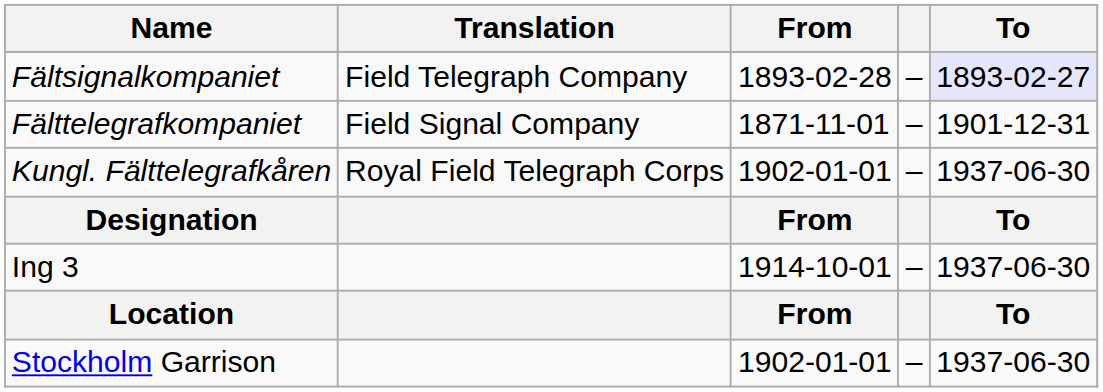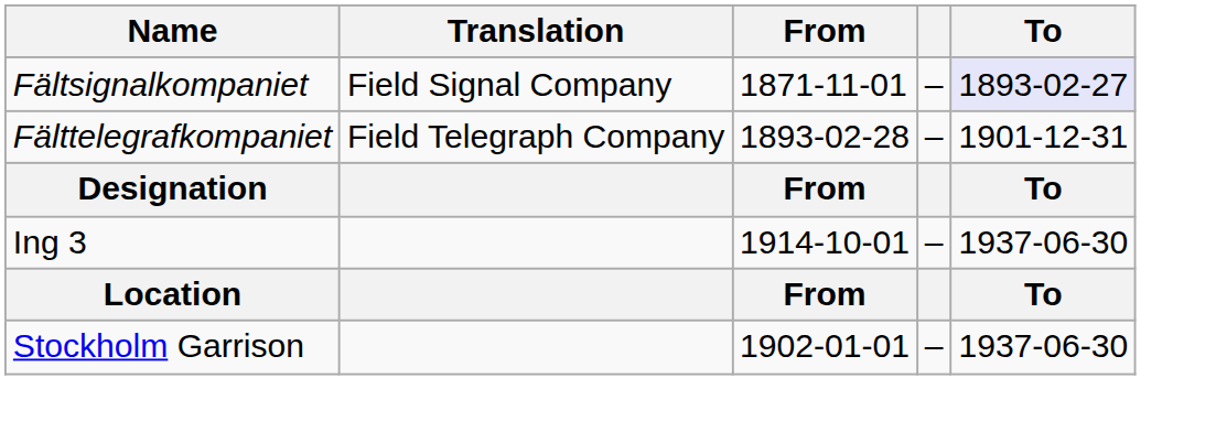Fältsignalkompaniet | Translation: Field Telegraph Company -> Field Signal Company
Fältsignalkompaniet | From: 1893-02-28 -> 1871-11-01
Fälttelegrafkompaniet | Translation: Field Signal Company -> Field Telegraph Company
Fälttelegrafkompaniet | From: 1871-11-01 -> 1893-02-28
- row: Kungl. Fälttelegrafkåren | Royal Field Telegraph Corps | 1902-01-01 | – | 1937-06-30
